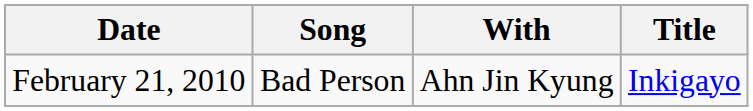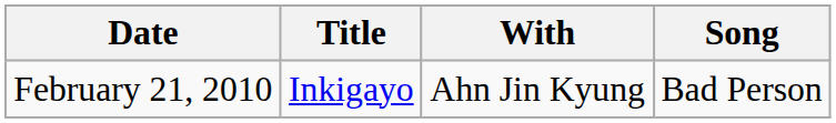columns swapped: Song <-> Title
